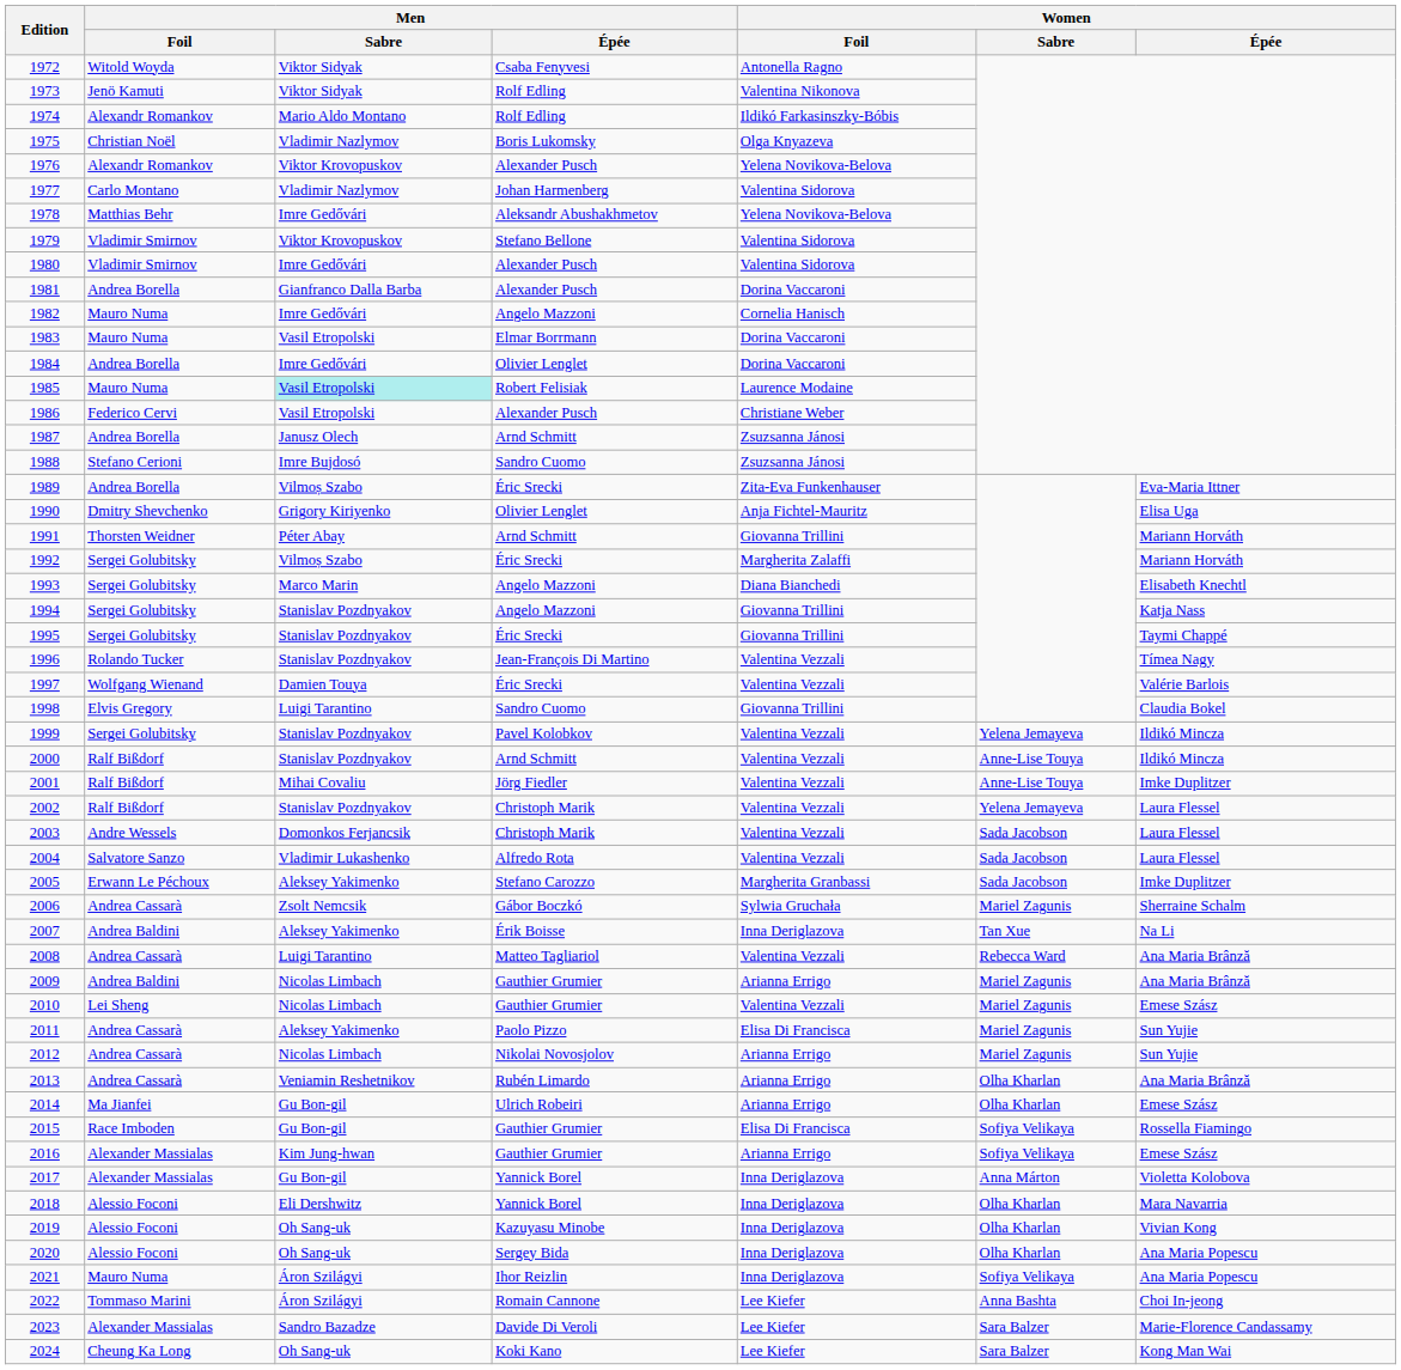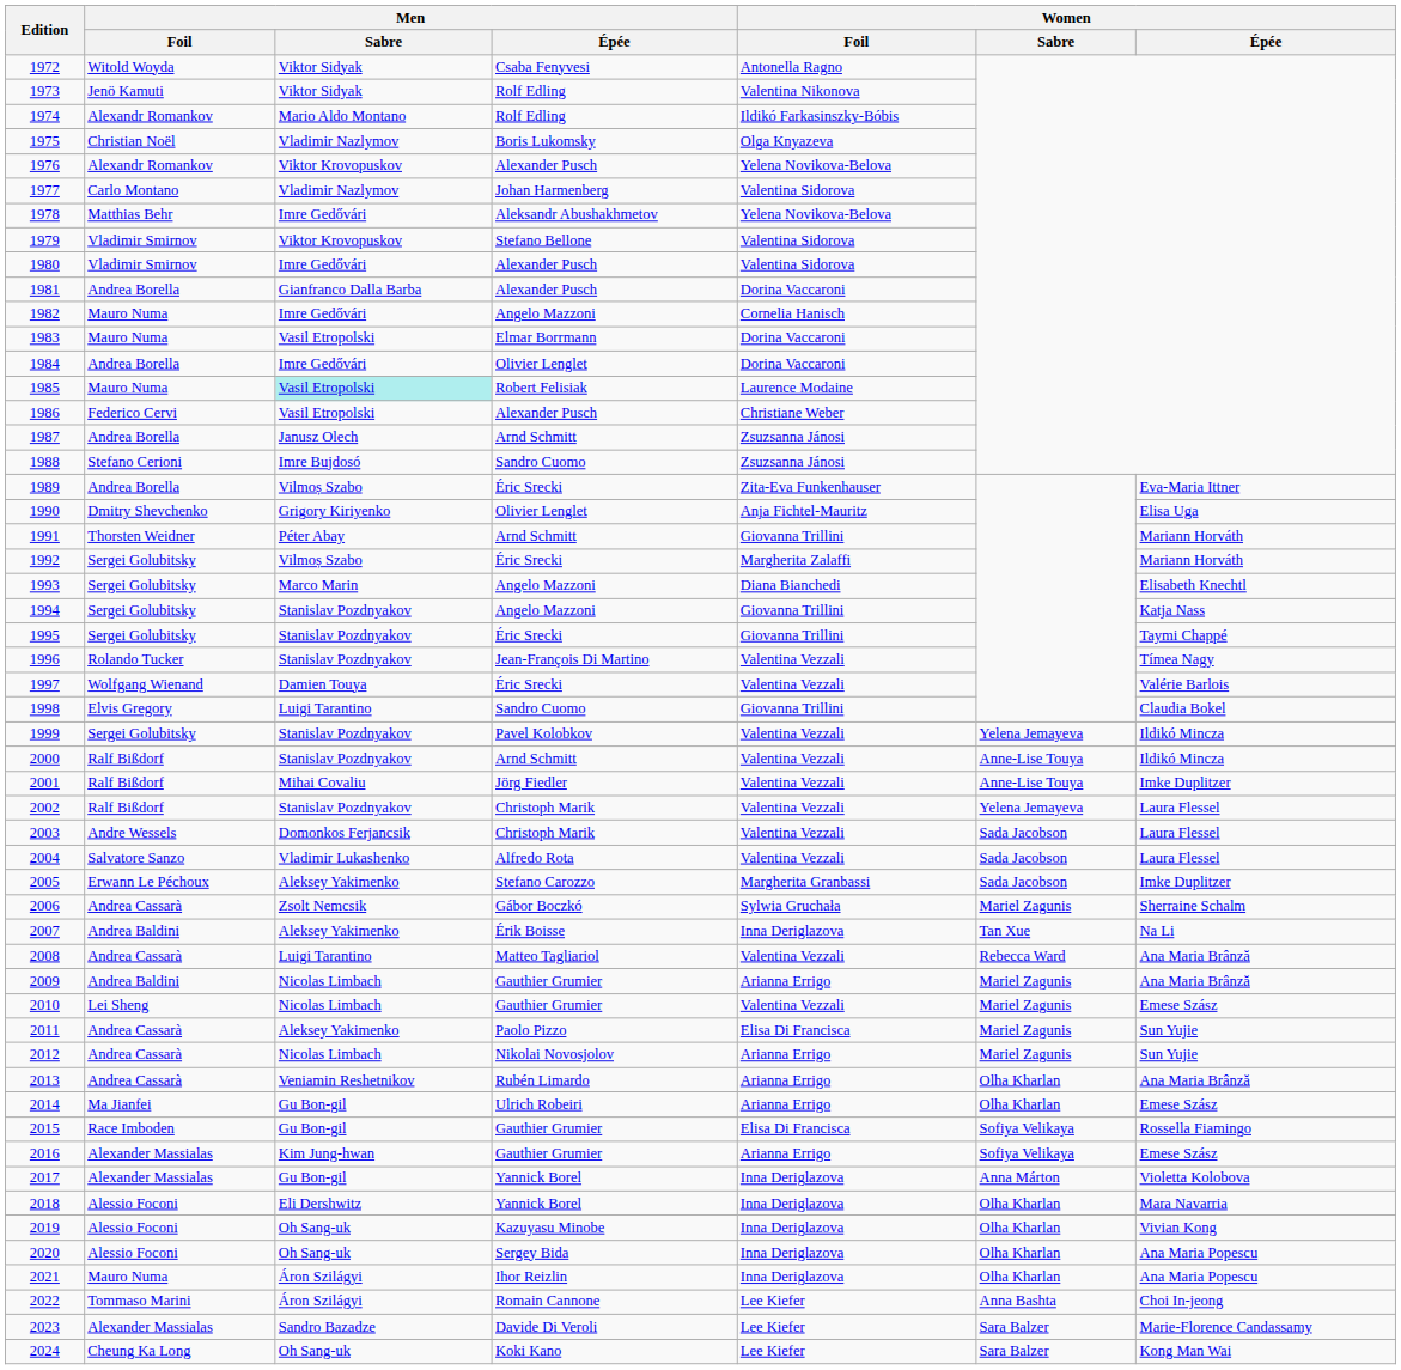2021 | Women / Sabre: Sofiya Velikaya -> Olha Kharlan
